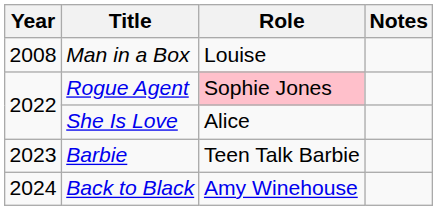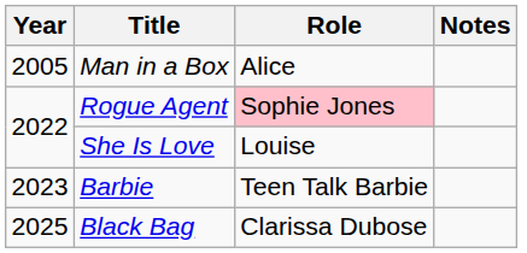Man in a Box | Year: 2008 -> 2005
Man in a Box | Role: Louise -> Alice
She Is Love | Role: Alice -> Louise
- row: 2024 | Back to Black | Amy Winehouse
+ row: 2025 | Black Bag | Clarissa Dubose
